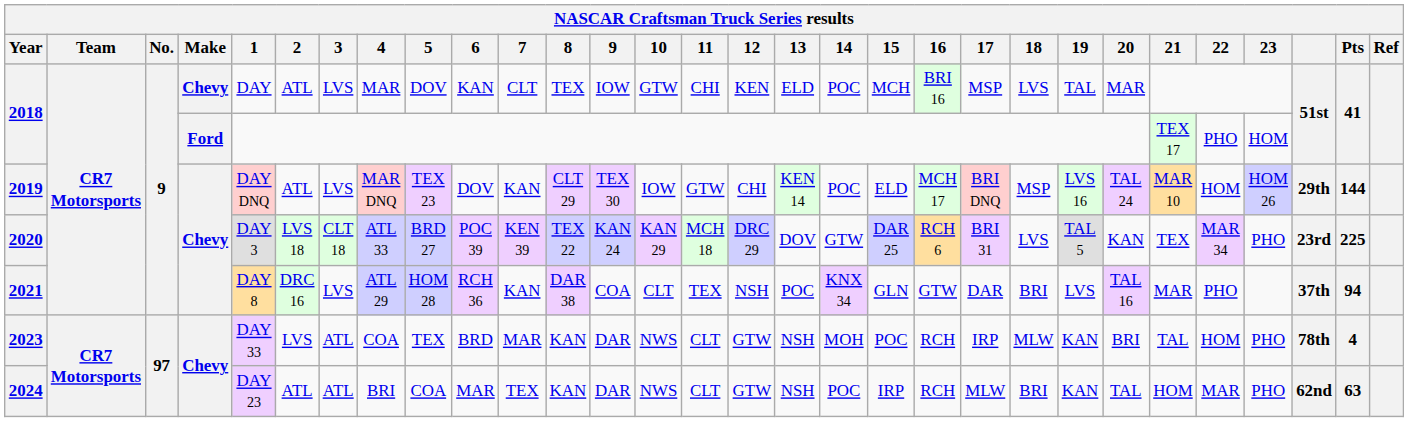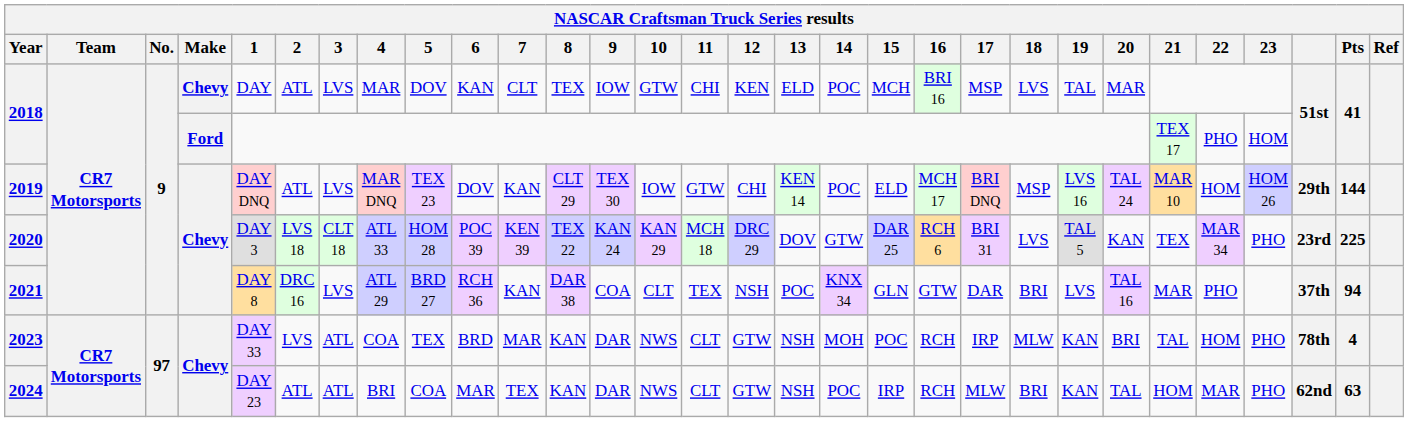2020 | 5: BRD 27 -> HOM 28
2021 | 5: HOM 28 -> BRD 27
